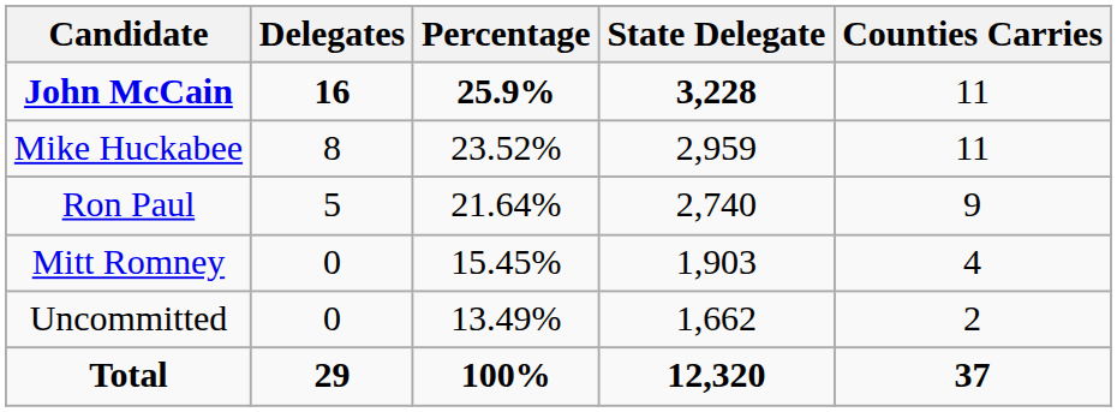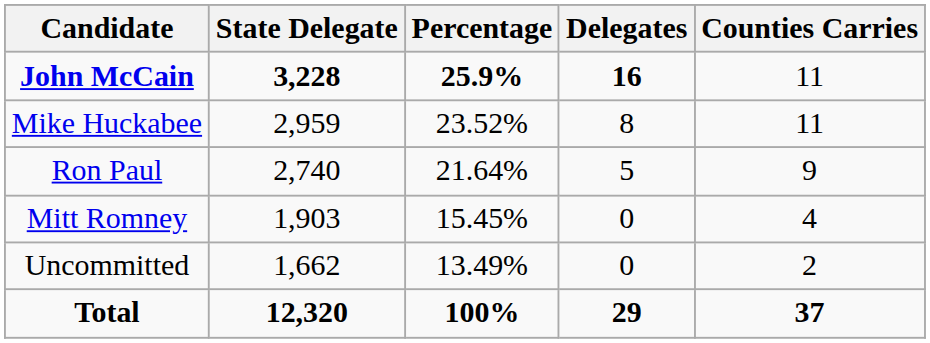columns swapped: State Delegate <-> Delegates
